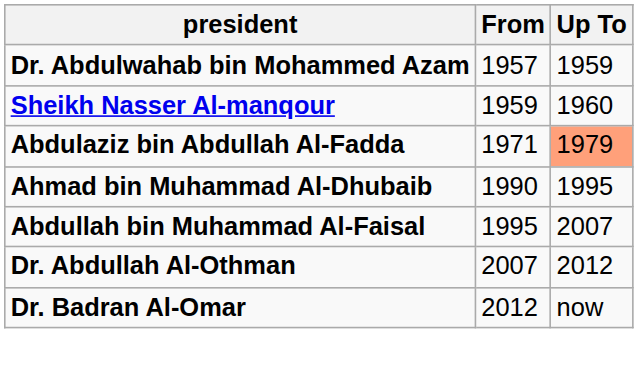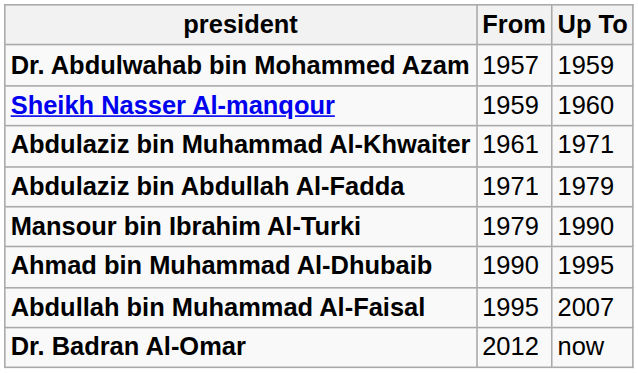+ row: Abdulaziz bin Muhammad Al-Khwaiter | 1961 | 1971
Abdulaziz bin Abdullah Al-Fadda | Up To: lightsalmon background -> no background
+ row: Mansour bin Ibrahim Al-Turki | 1979 | 1990
- row: Dr. Abdullah Al-Othman | 2007 | 2012
